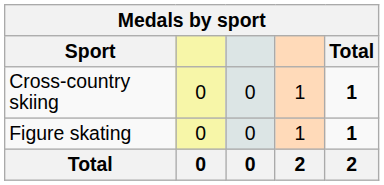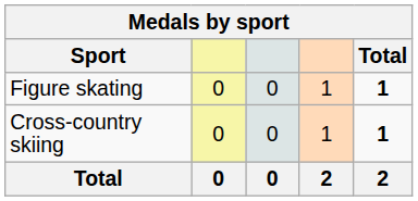rows swapped: Cross-country skiing <-> Figure skating
